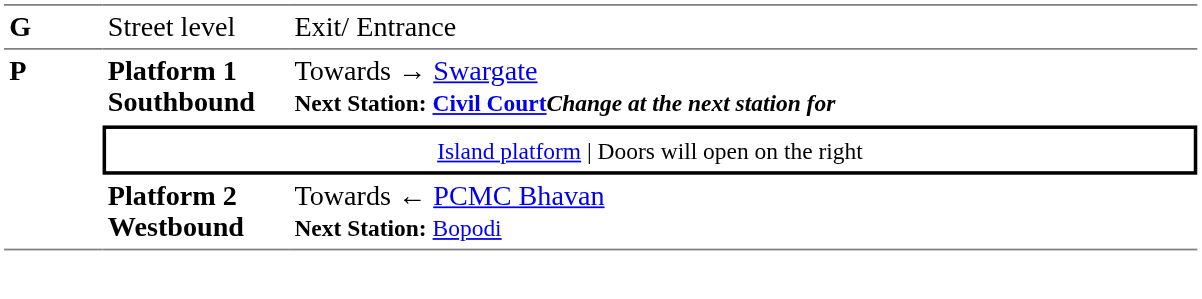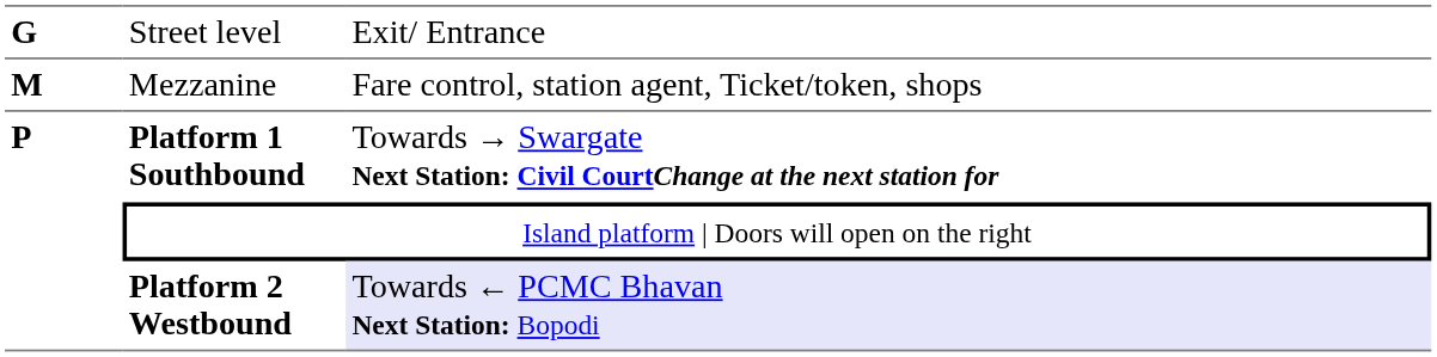+ row: M | Mezzanine | Fare control, station agent, Ticket/token, shops
Platform 2 Westbound | column 3: no background -> lavender background
